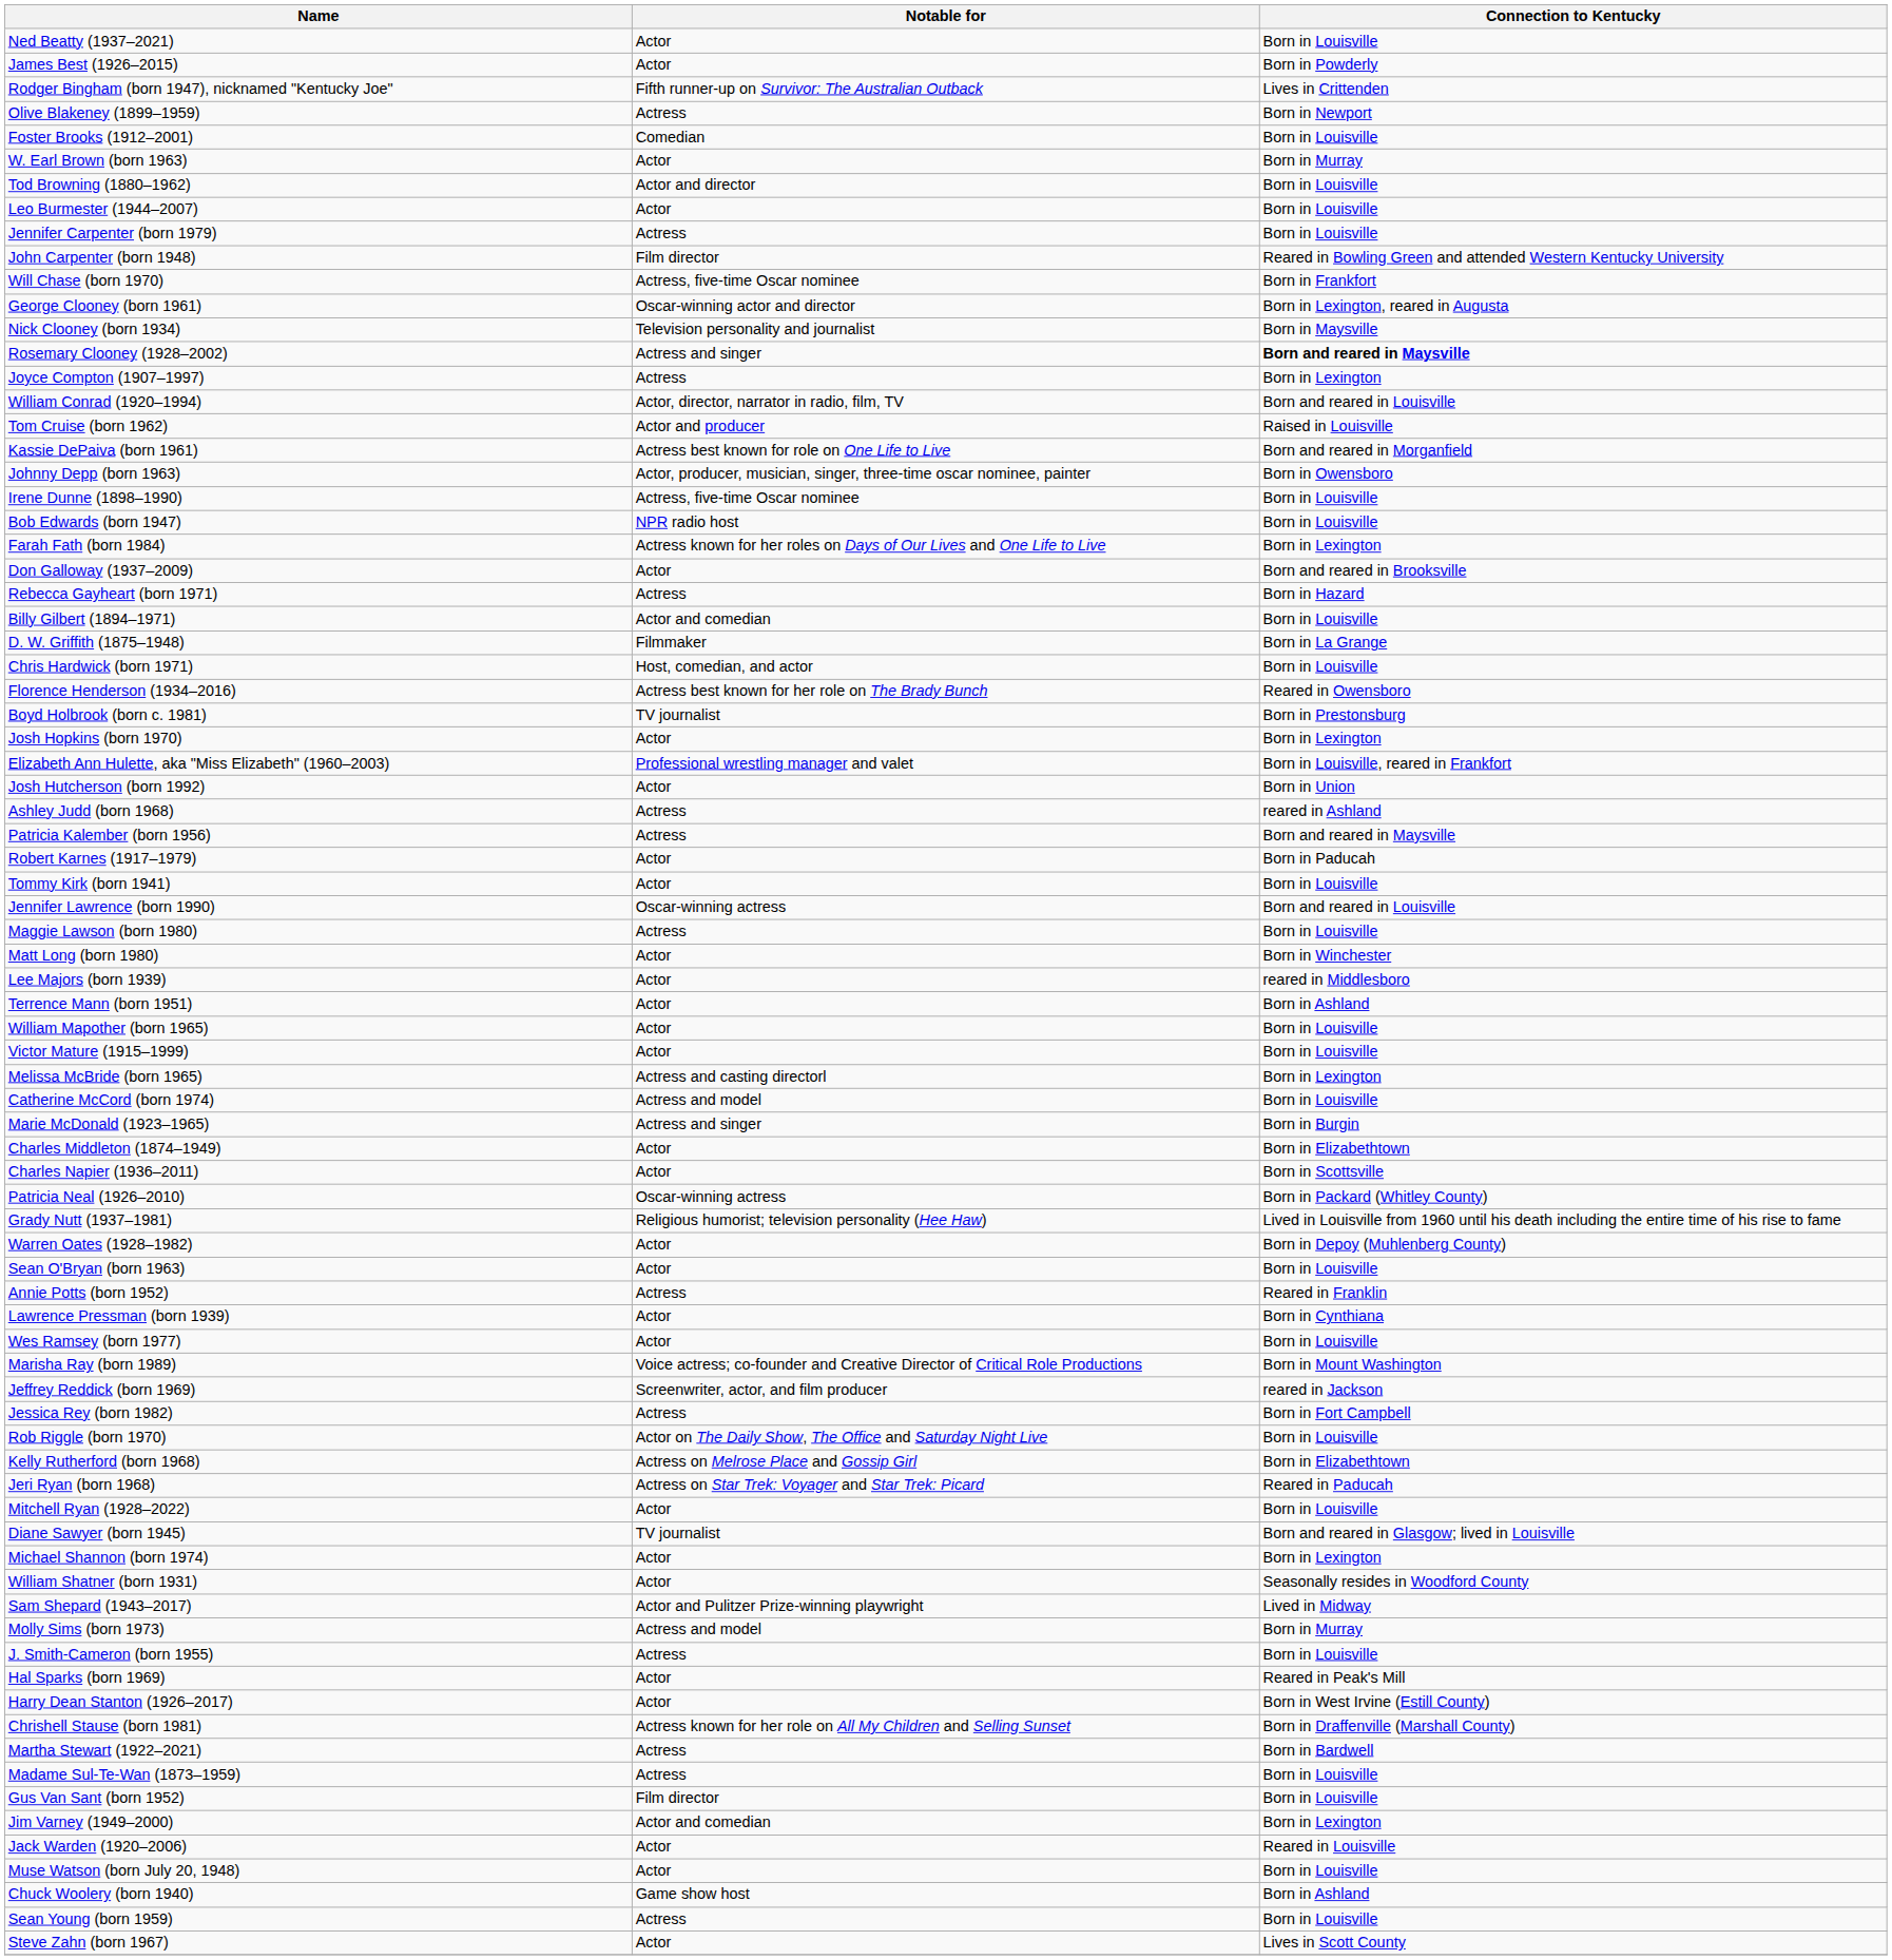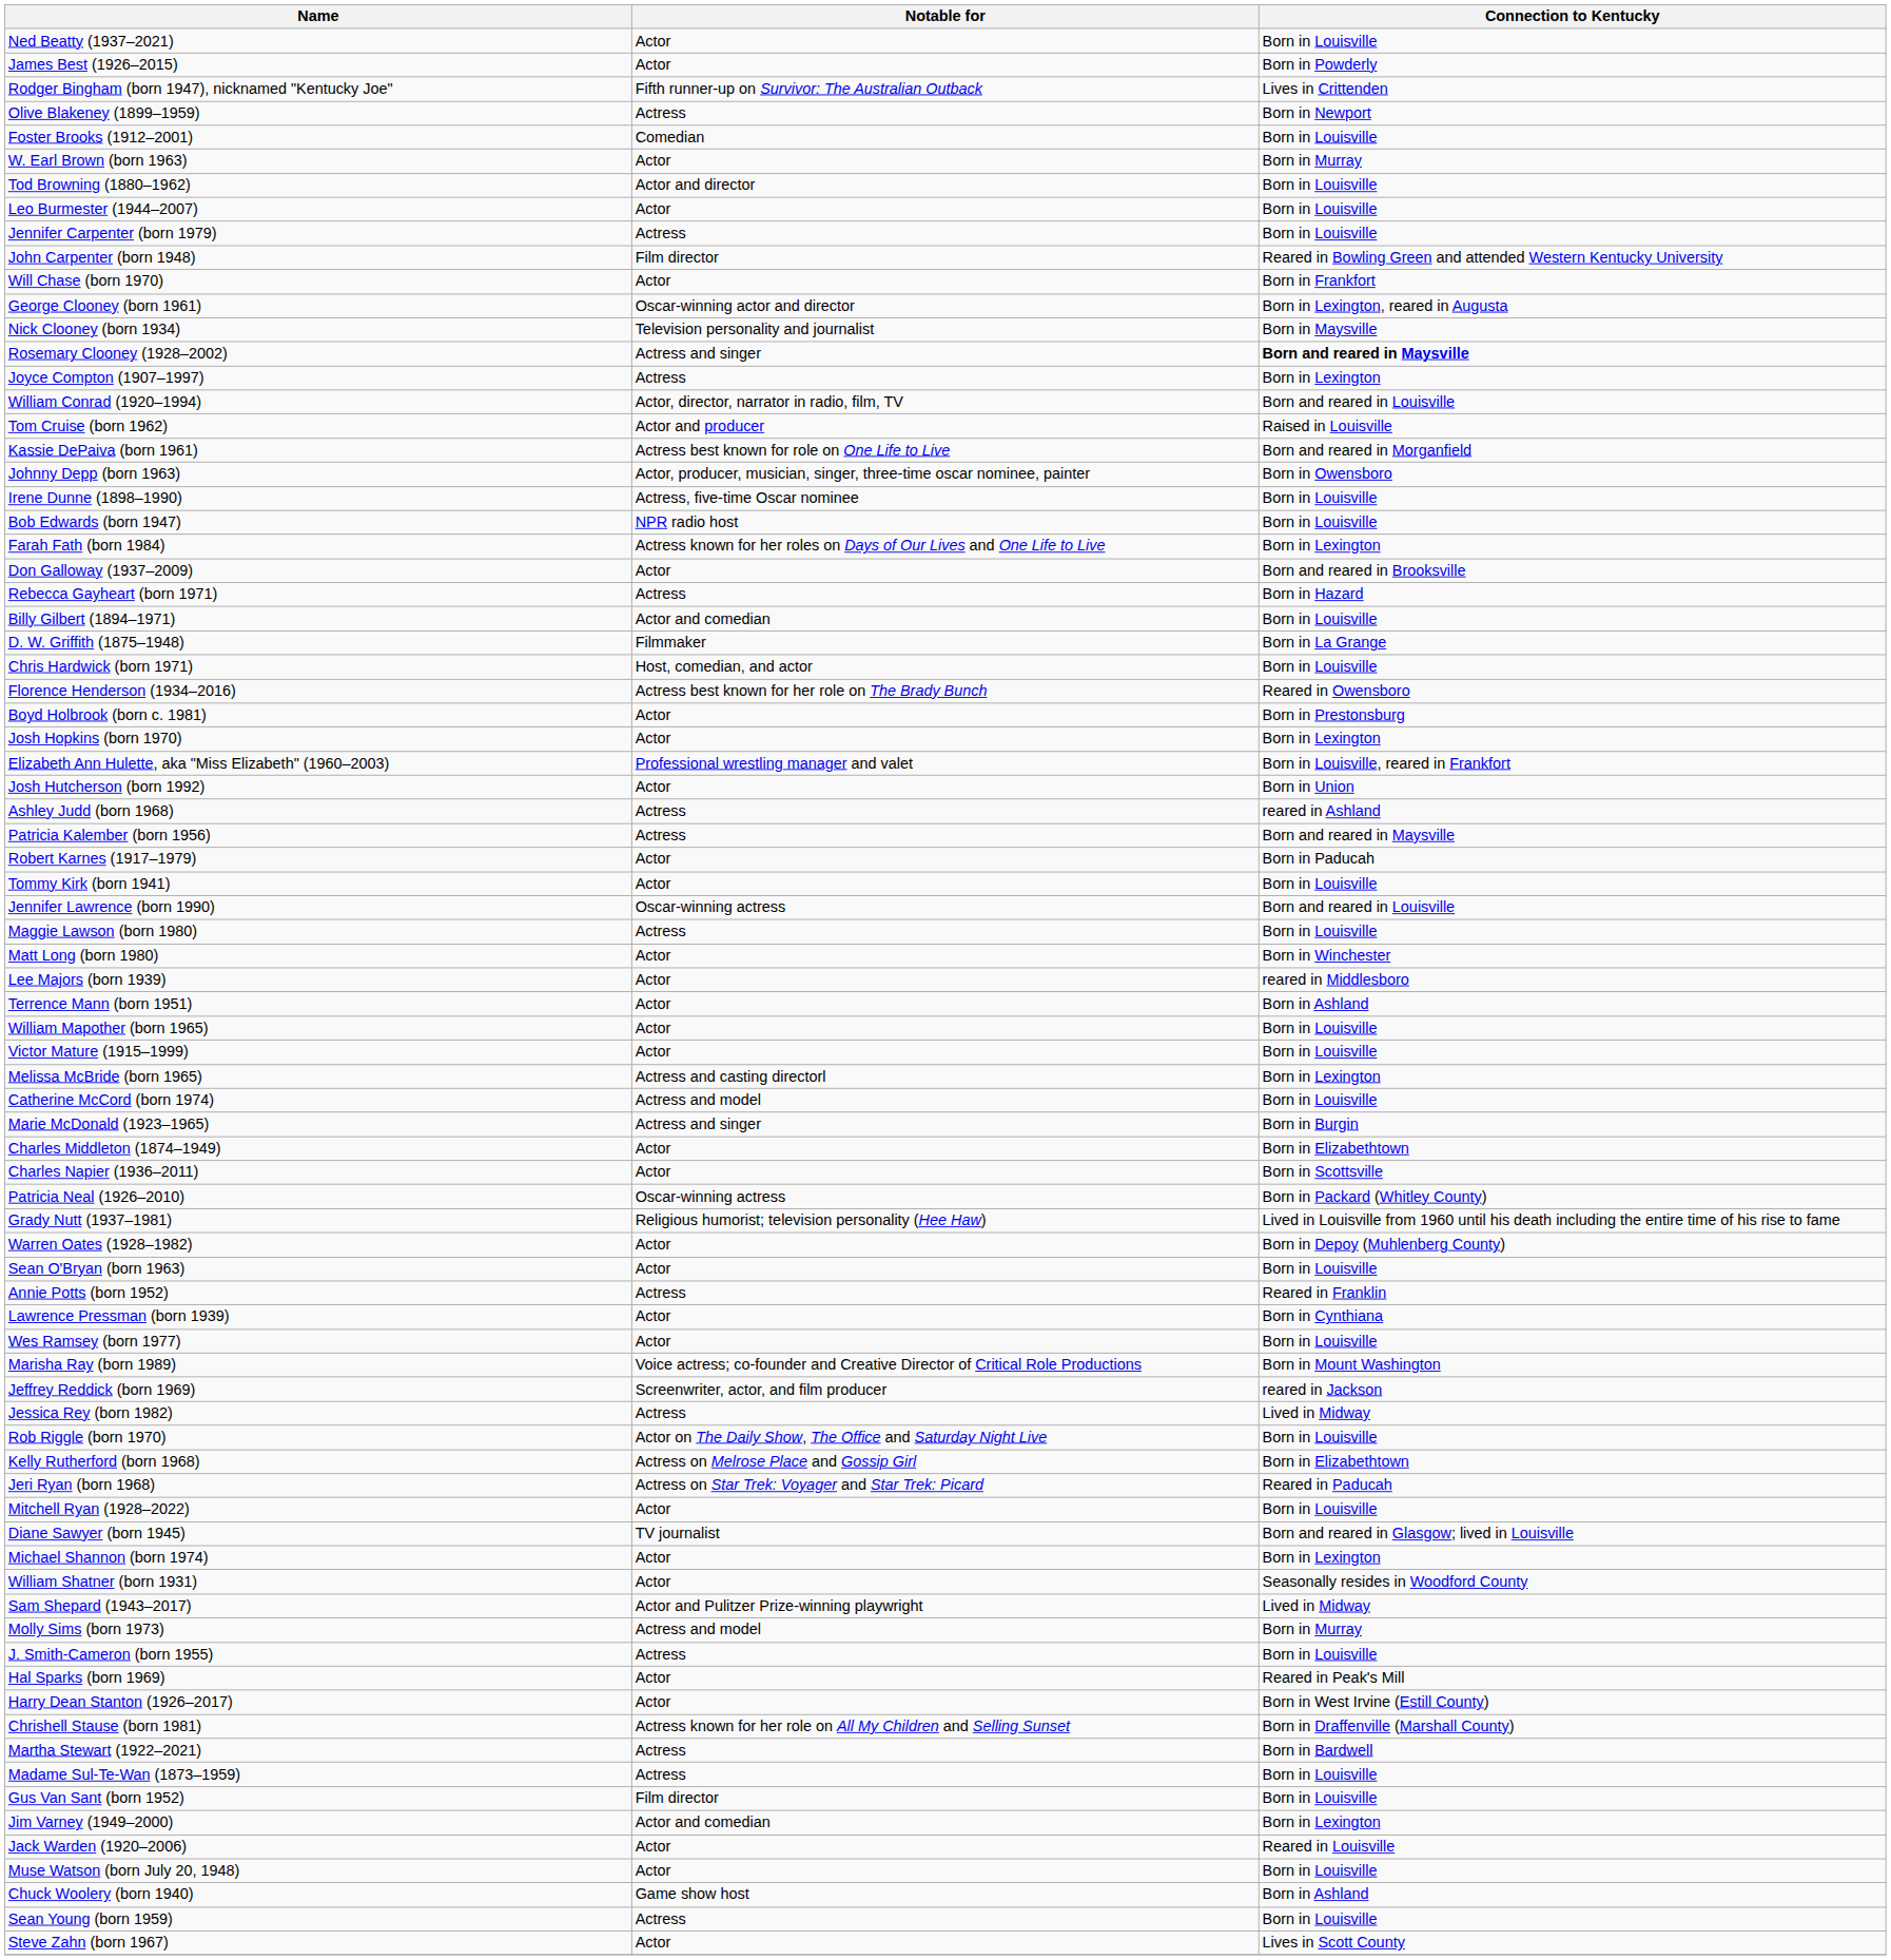Will Chase (born 1970) | Notable for: Actress, five-time Oscar nominee -> Actor
Boyd Holbrook (born c. 1981) | Notable for: TV journalist -> Actor
Jessica Rey (born 1982) | Connection to Kentucky: Born in Fort Campbell -> Lived in Midway
